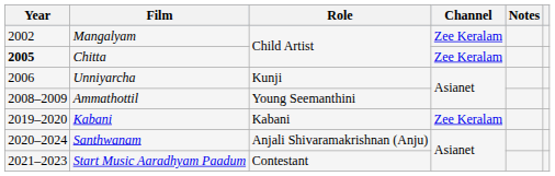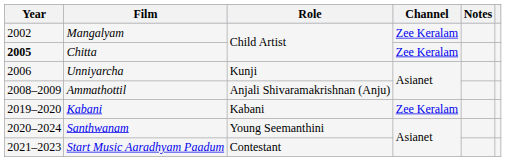Ammathottil | Role: Young Seemanthini -> Anjali Shivaramakrishnan (Anju)
Santhwanam | Role: Anjali Shivaramakrishnan (Anju) -> Young Seemanthini
